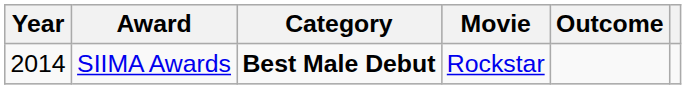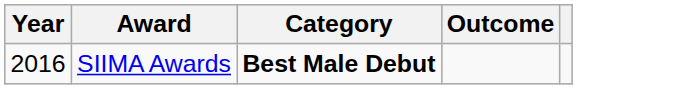- column: Movie | Rockstar
SIIMA Awards | Year: 2014 -> 2016
